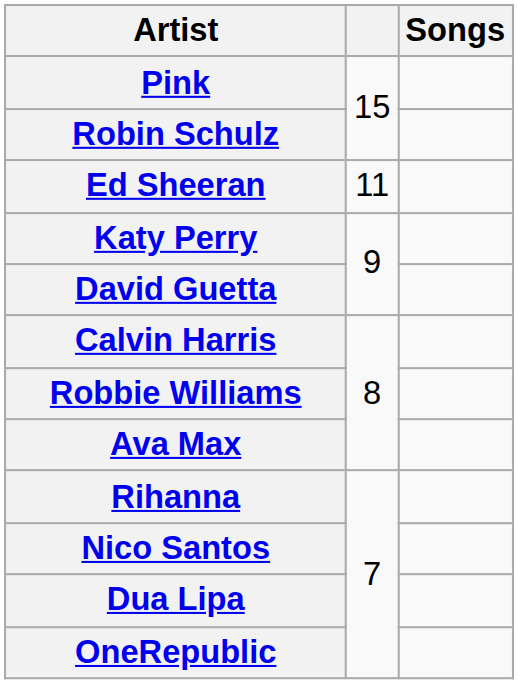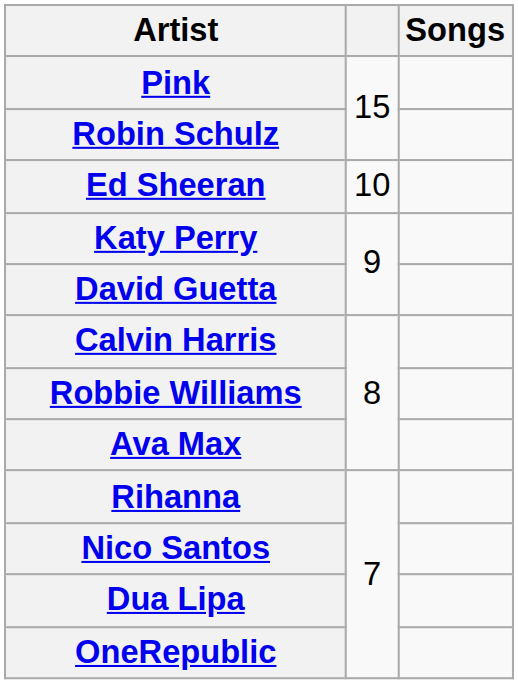Ed Sheeran | column 2: 11 -> 10
